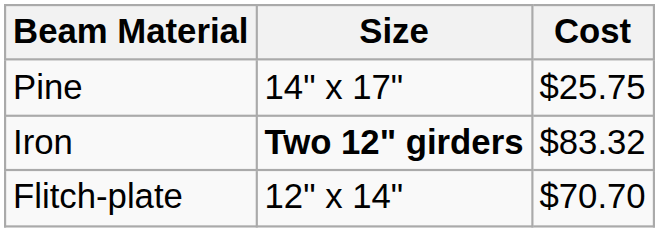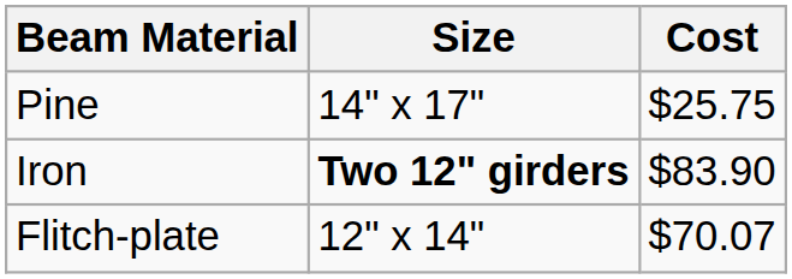Iron | Cost: $83.32 -> $83.90
Flitch-plate | Cost: $70.70 -> $70.07
